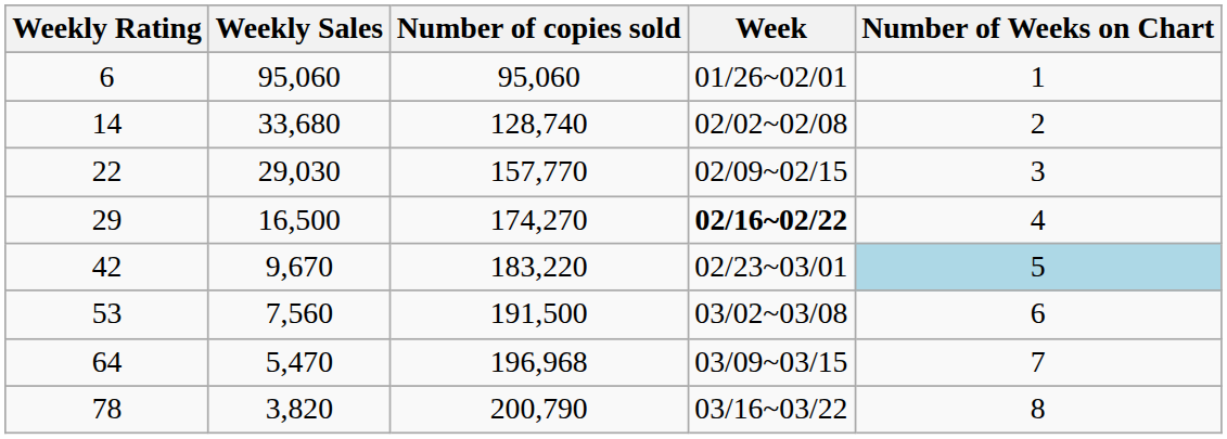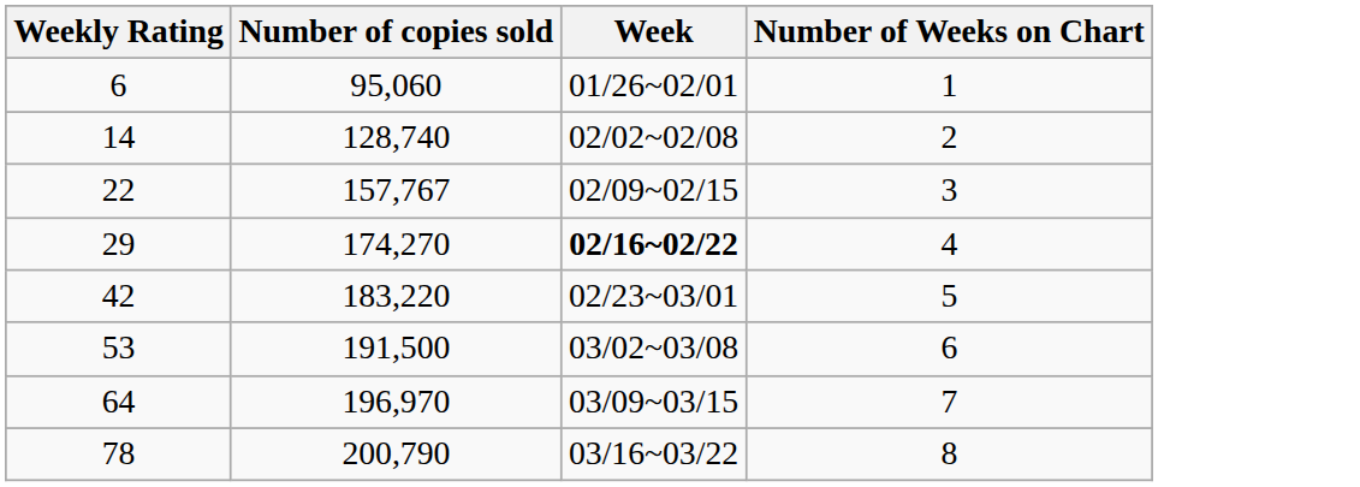- column: Weekly Sales | 95,060 | 33,680 | 29,030 | 16,500 | 9,670 | 7,560 | 5,470 | 3,820
22 | Number of copies sold: 157,770 -> 157,767
42 | Number of Weeks on Chart: lightblue background -> no background
64 | Number of copies sold: 196,968 -> 196,970
